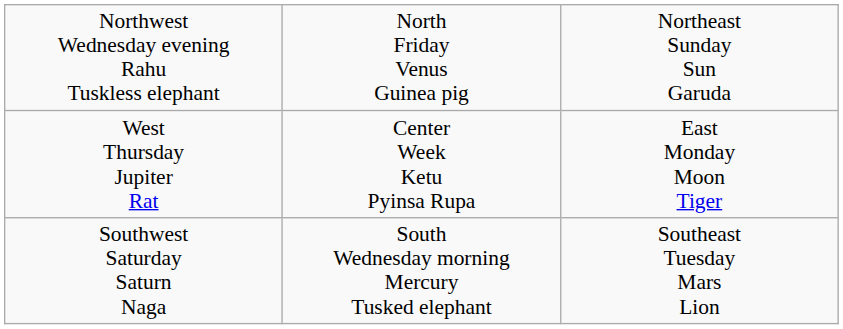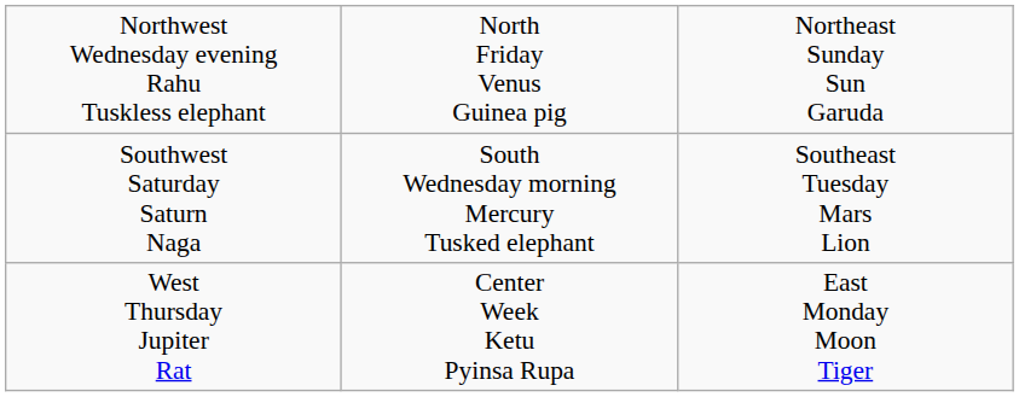rows swapped: West Thursday Jupiter Rat <-> Southwest Saturday Saturn Naga
